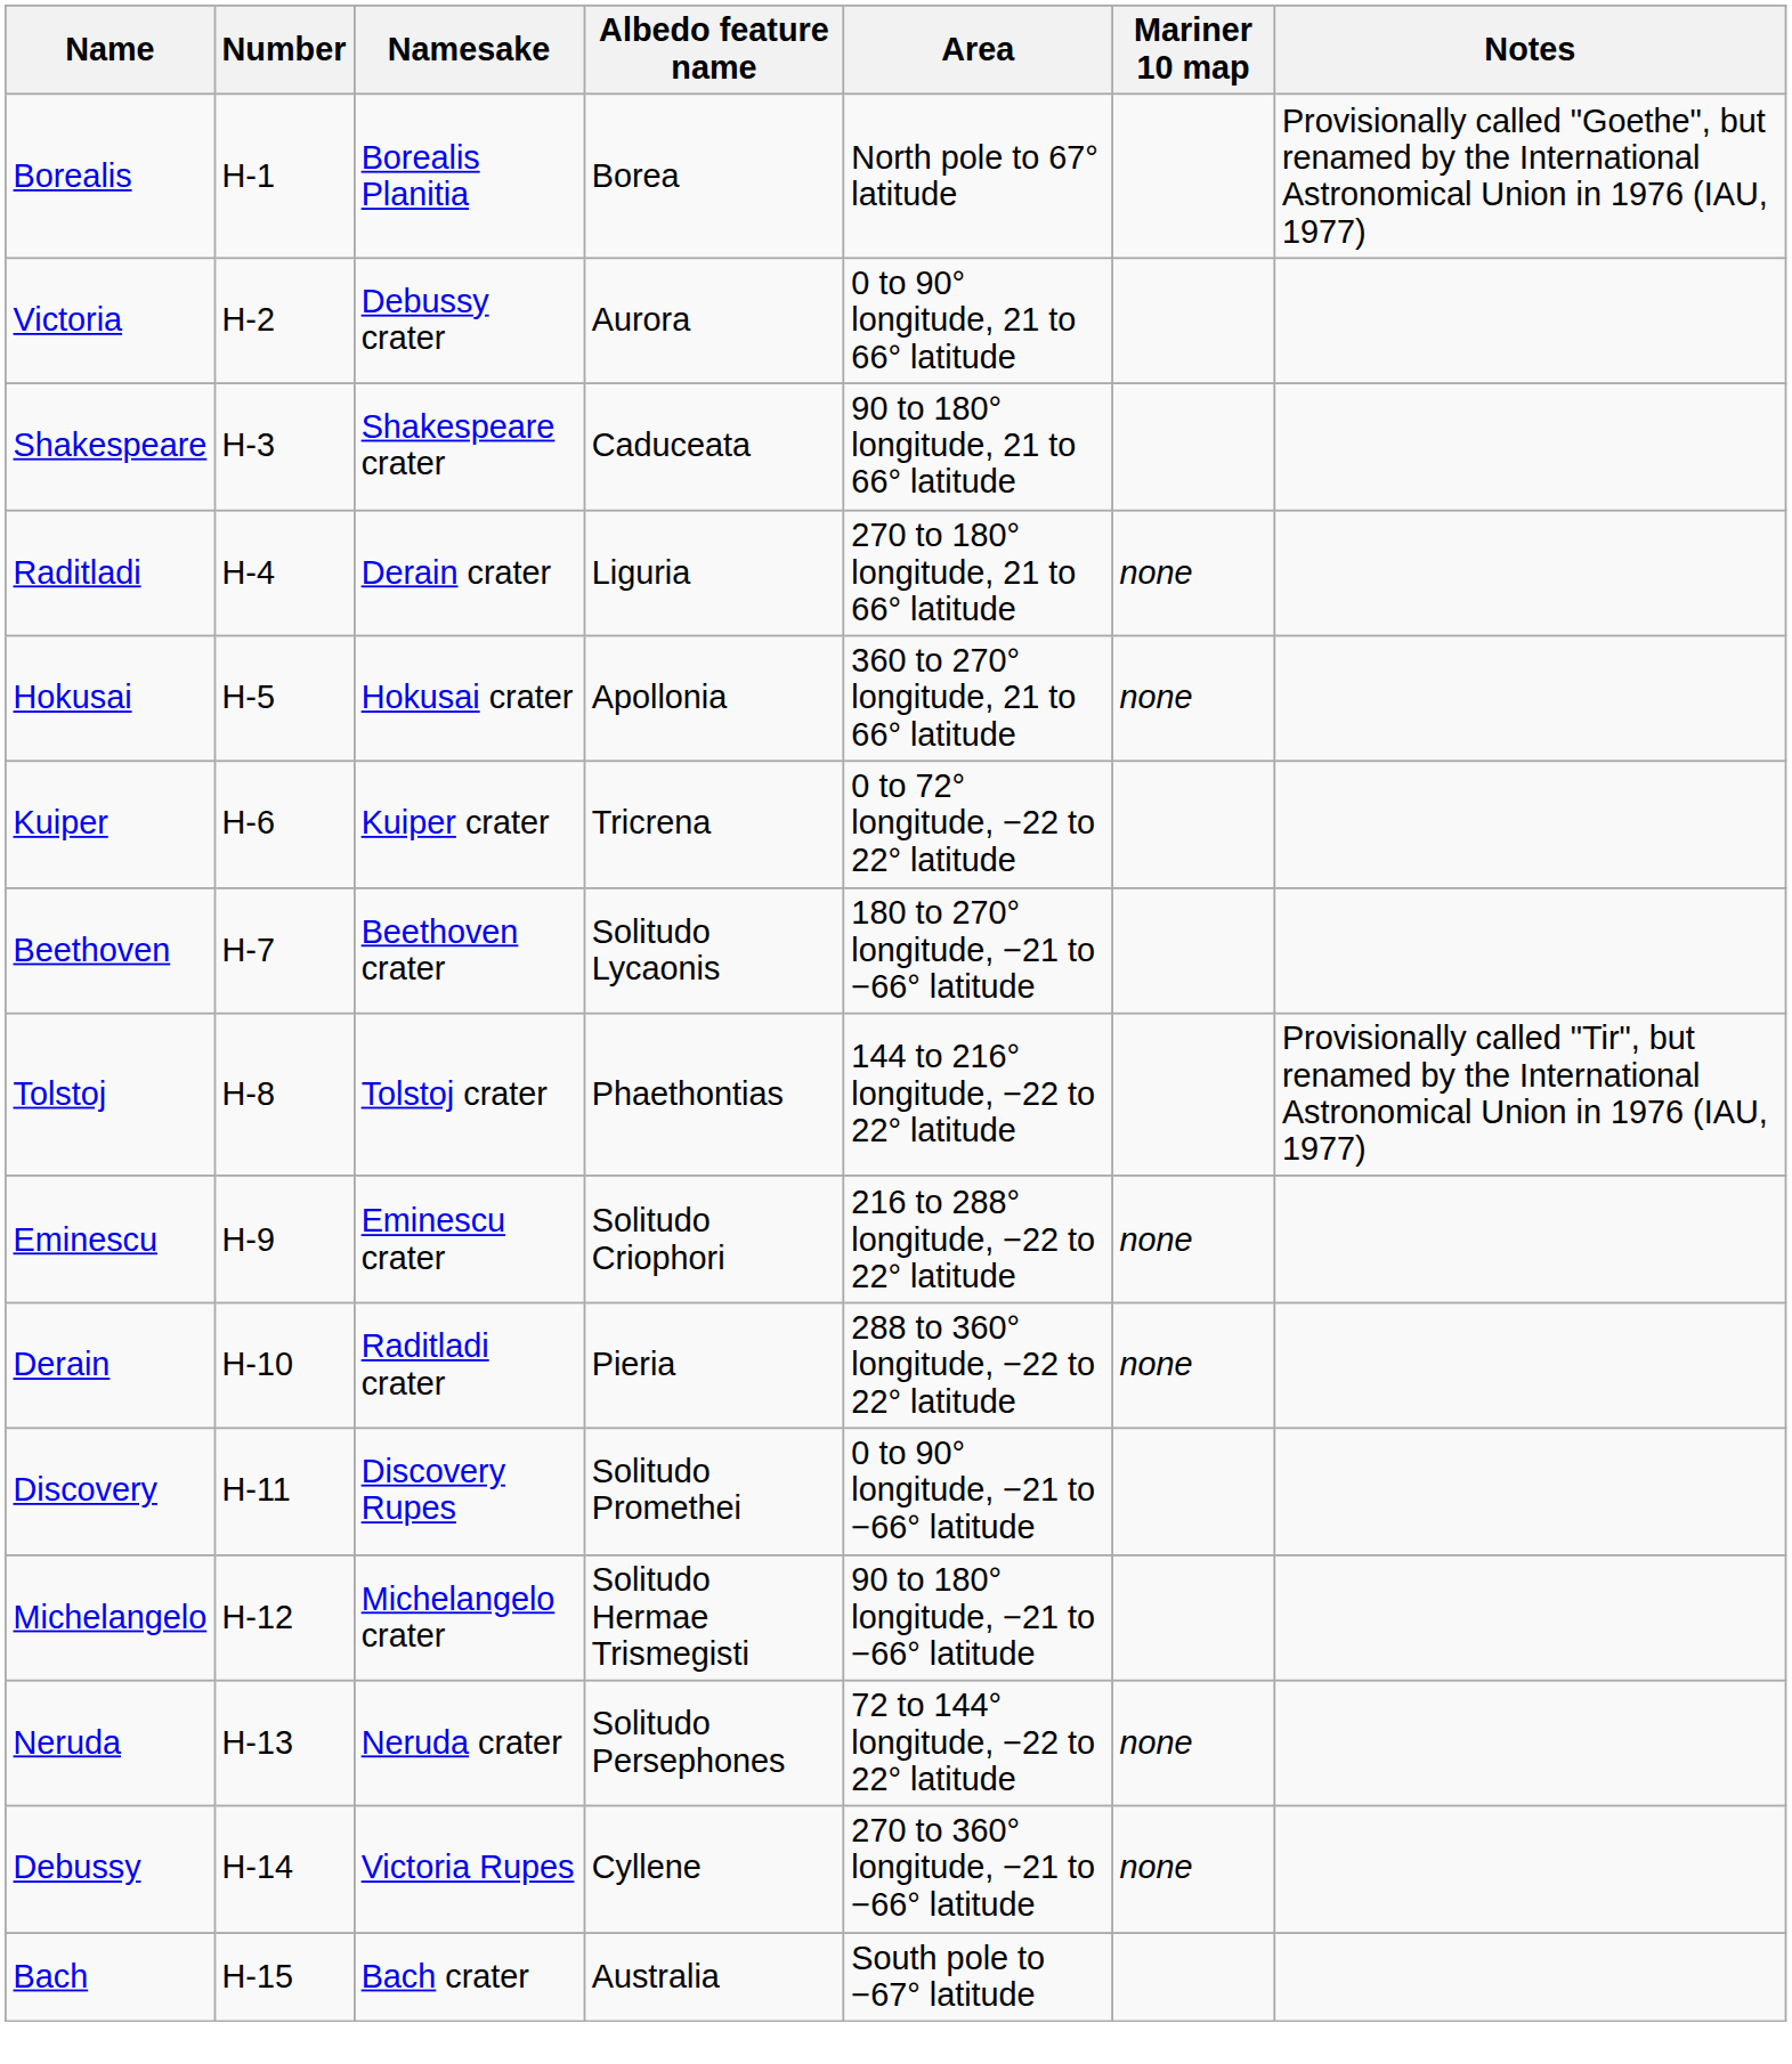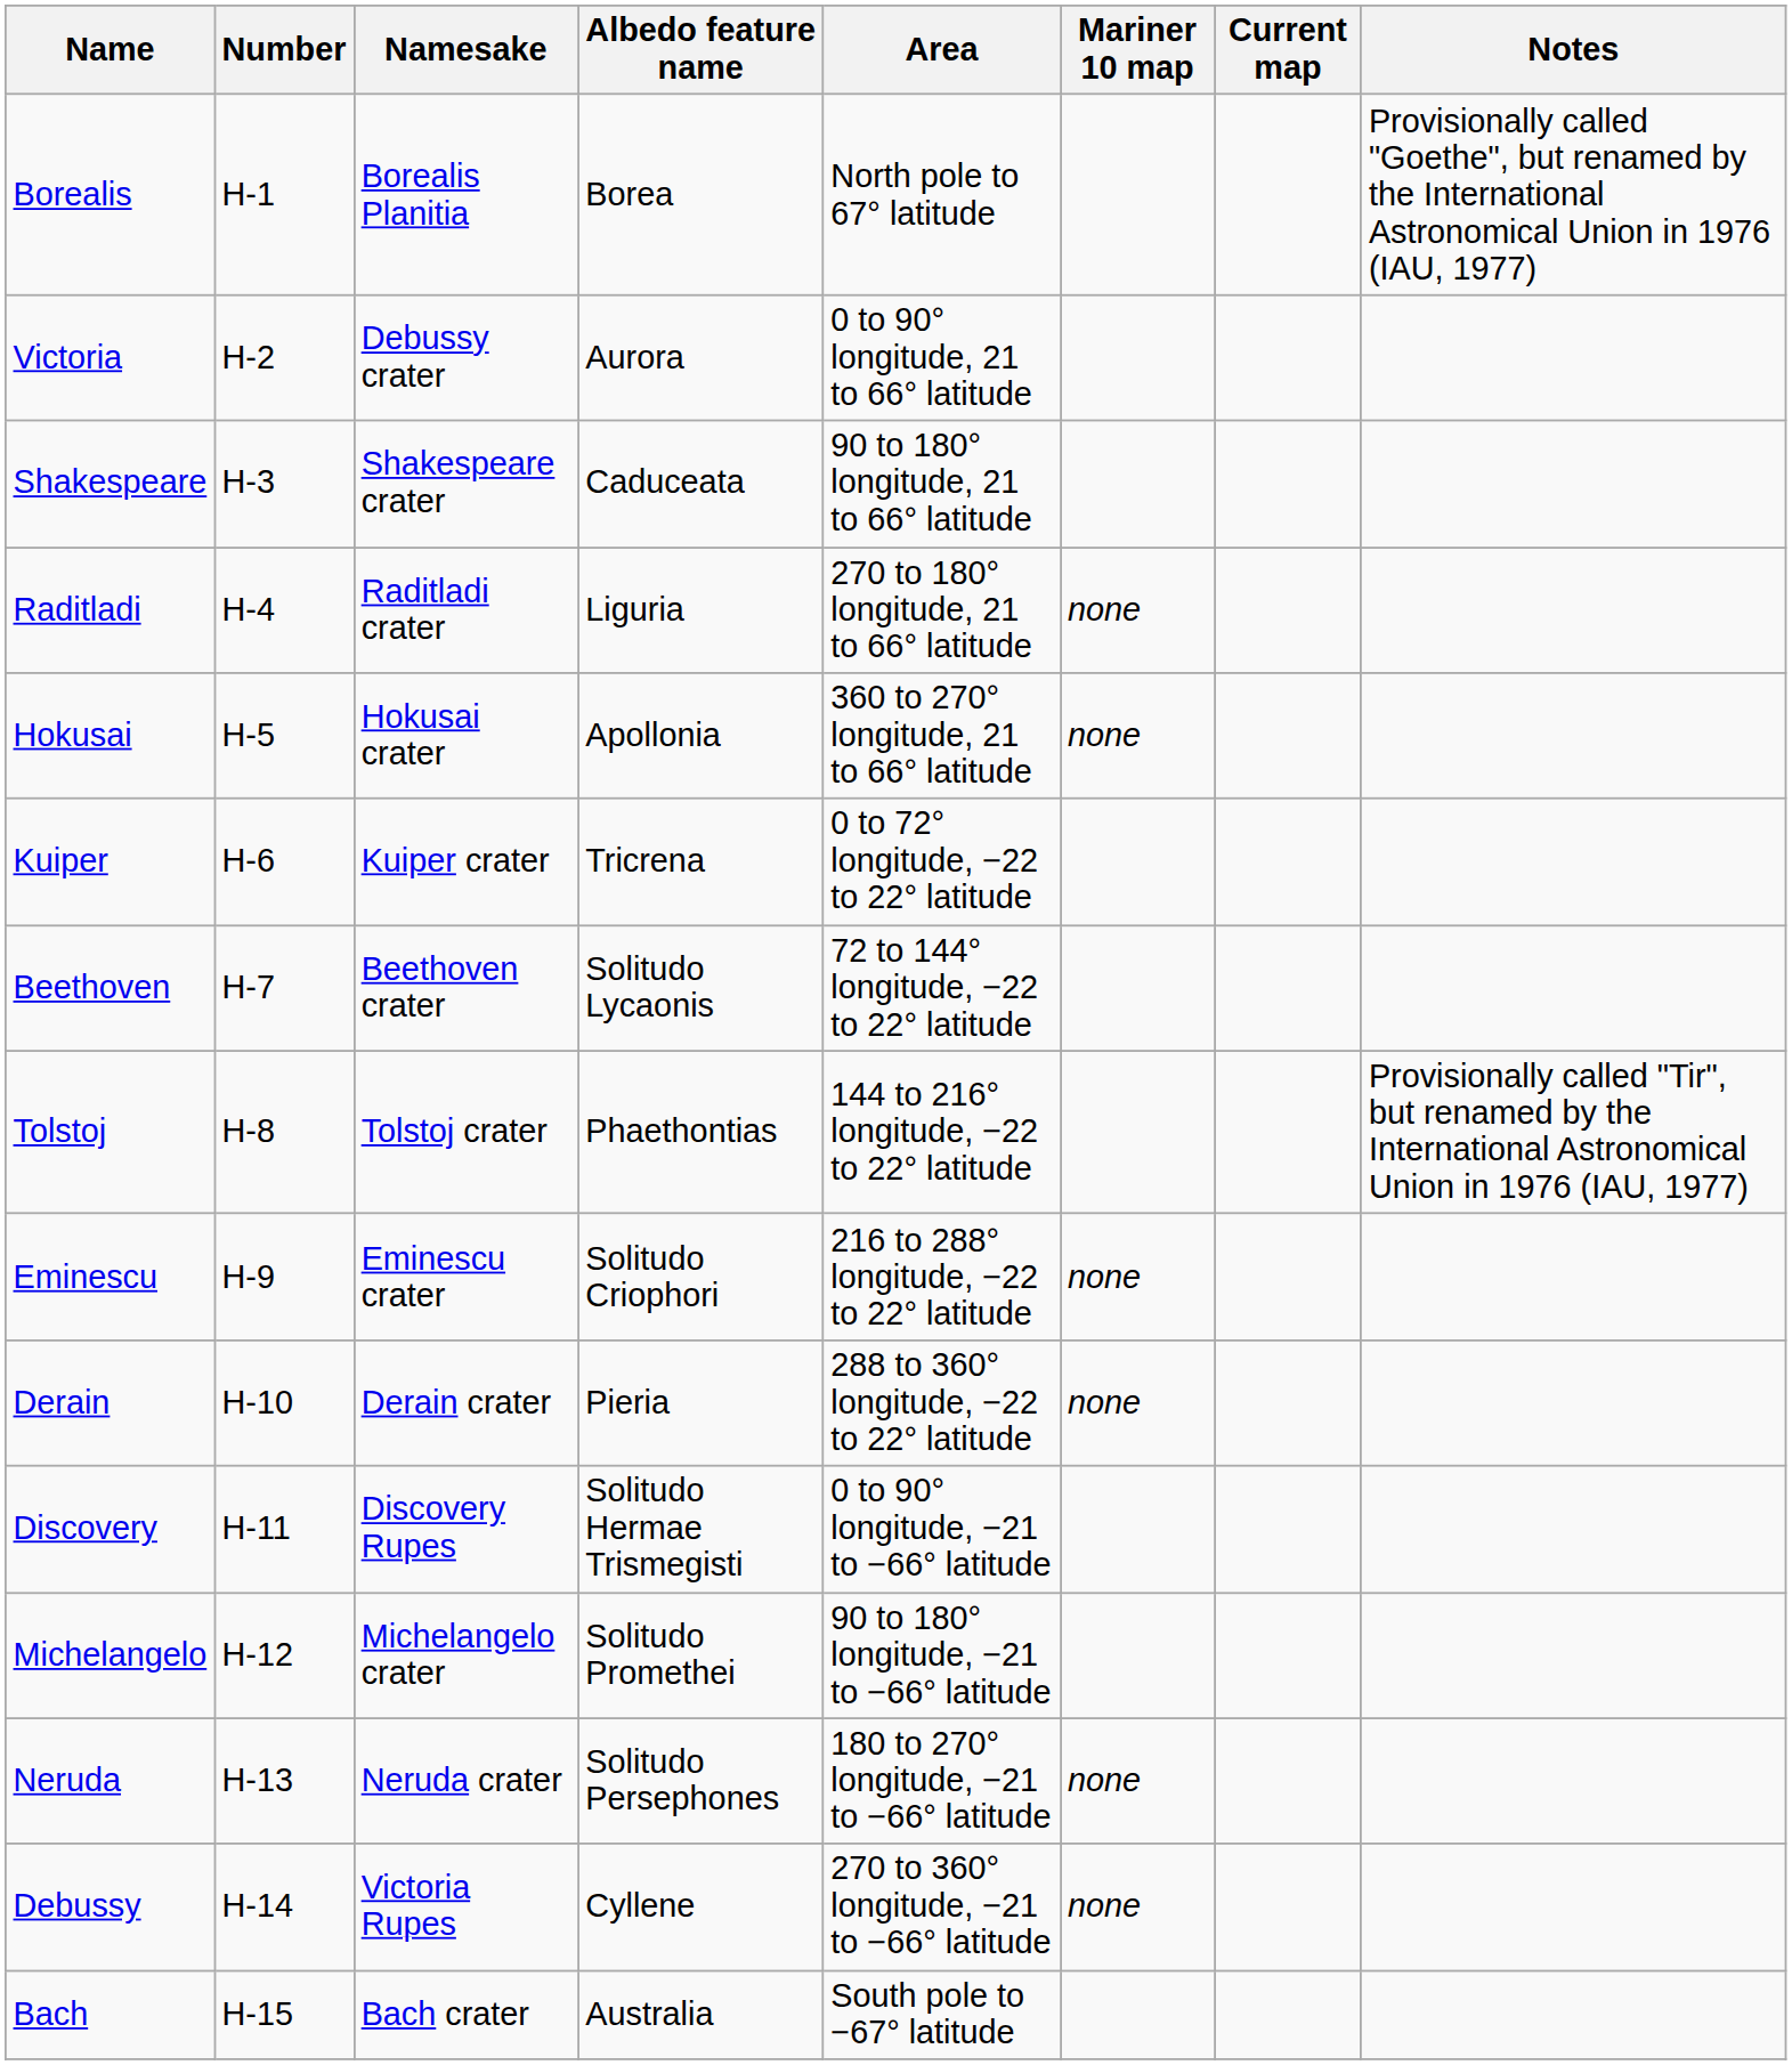+ column: Current map
Raditladi | Namesake: Derain crater -> Raditladi crater
Beethoven | Area: 180 to 270° longitude, −21 to −66° latitude -> 72 to 144° longitude, −22 to 22° latitude
Derain | Namesake: Raditladi crater -> Derain crater
Discovery | Albedo feature name: Solitudo Promethei -> Solitudo Hermae Trismegisti
Michelangelo | Albedo feature name: Solitudo Hermae Trismegisti -> Solitudo Promethei
Neruda | Area: 72 to 144° longitude, −22 to 22° latitude -> 180 to 270° longitude, −21 to −66° latitude
